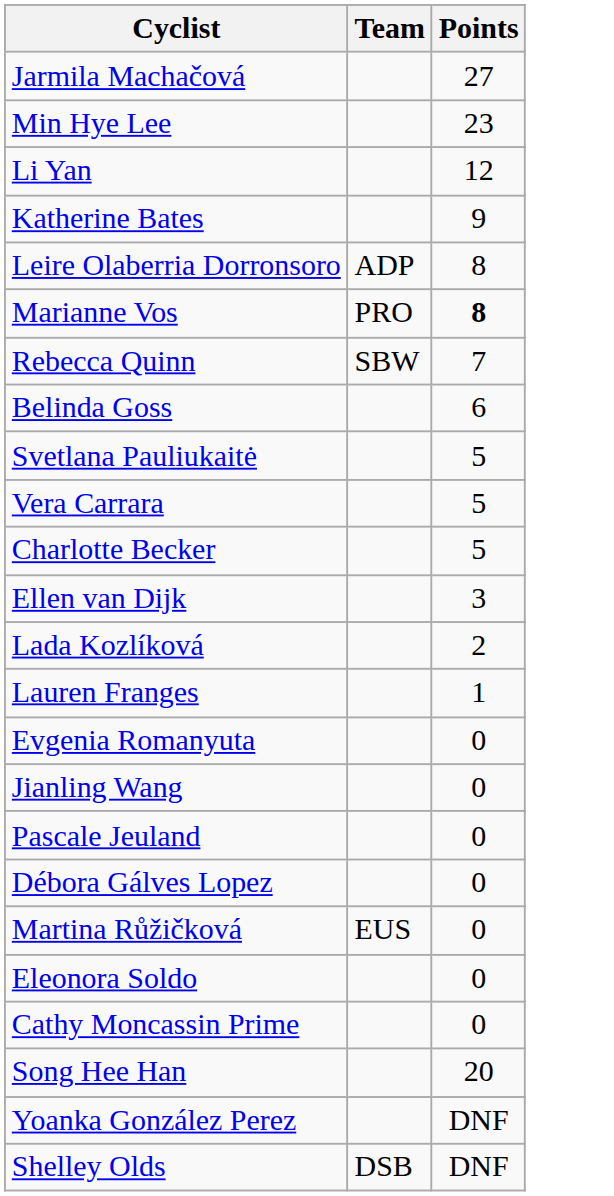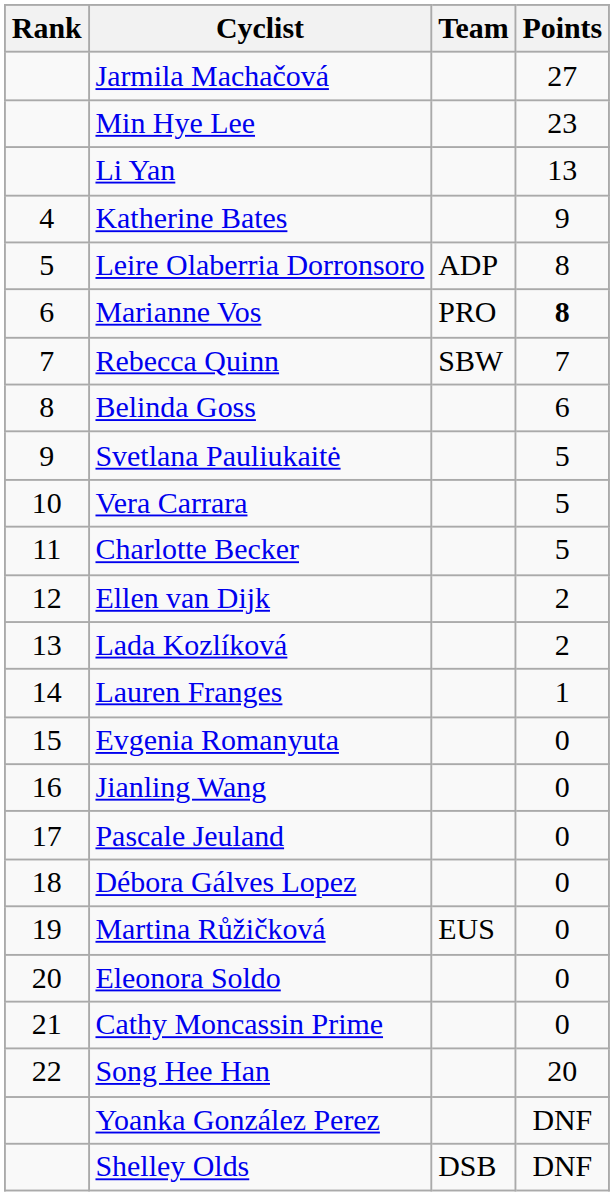+ column: Rank | 4 | 5 | 6 | 7 | 8 | 9 | 10 | 11 | 12 | 13 | 14 | 15 | 16 | 17 | 18 | 19 | 20 | 21 | 22
Li Yan | Points: 12 -> 13
Ellen van Dijk | Points: 3 -> 2
